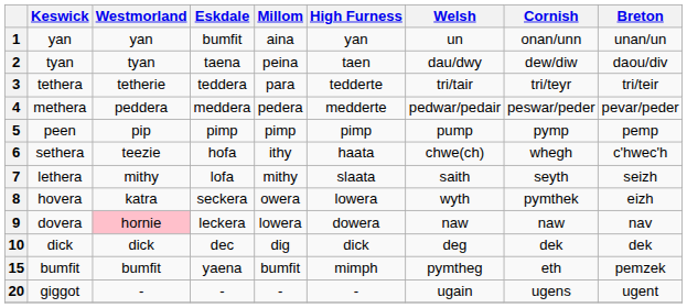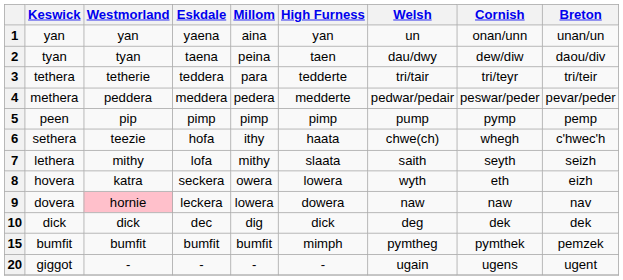1 | Eskdale: bumfit -> yaena
8 | Cornish: pymthek -> eth
15 | Eskdale: yaena -> bumfit
15 | Cornish: eth -> pymthek
